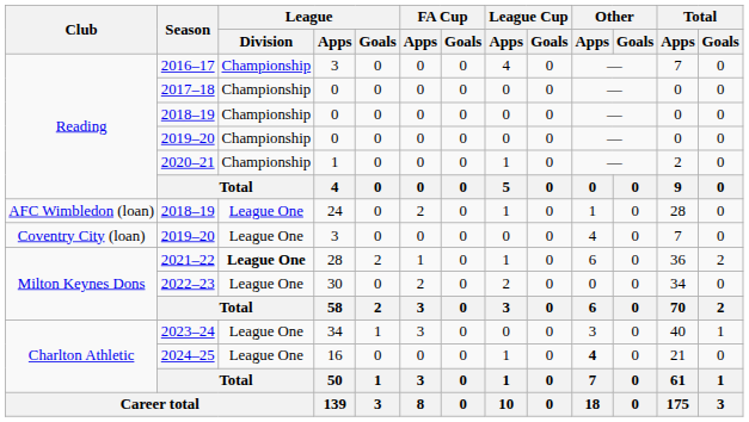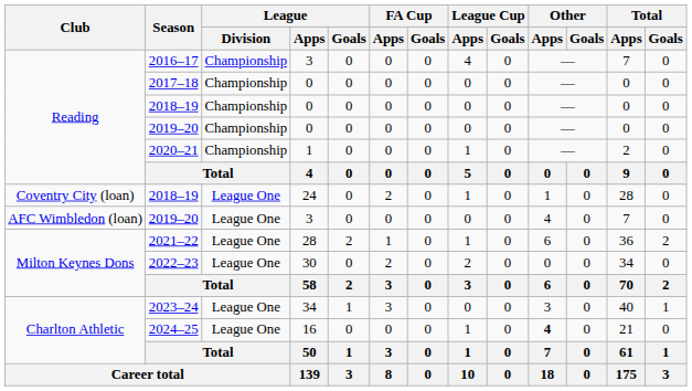2018–19 / 24 | Club: AFC Wimbledon (loan) -> Coventry City (loan)
2019–20 / 3 | Club: Coventry City (loan) -> AFC Wimbledon (loan)
2021–22 | League / Division: bold -> normal
